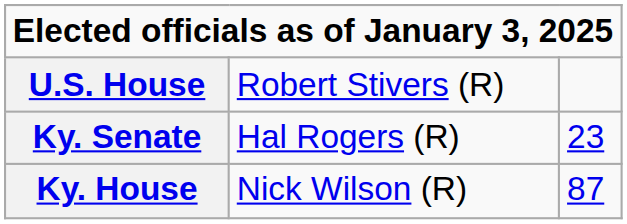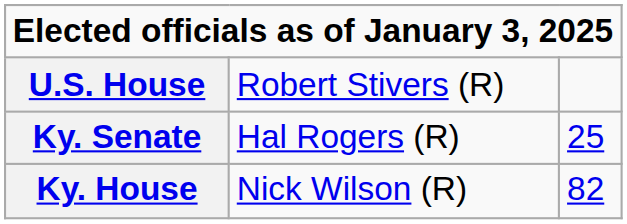Ky. Senate | column 3: 23 -> 25
Ky. House | column 3: 87 -> 82
